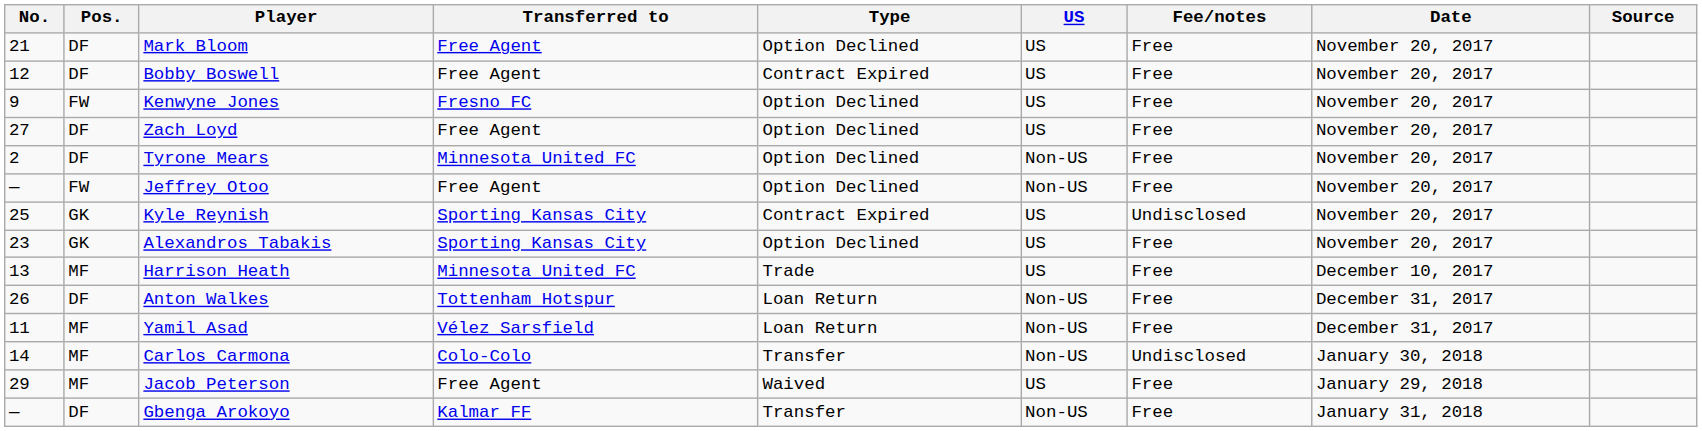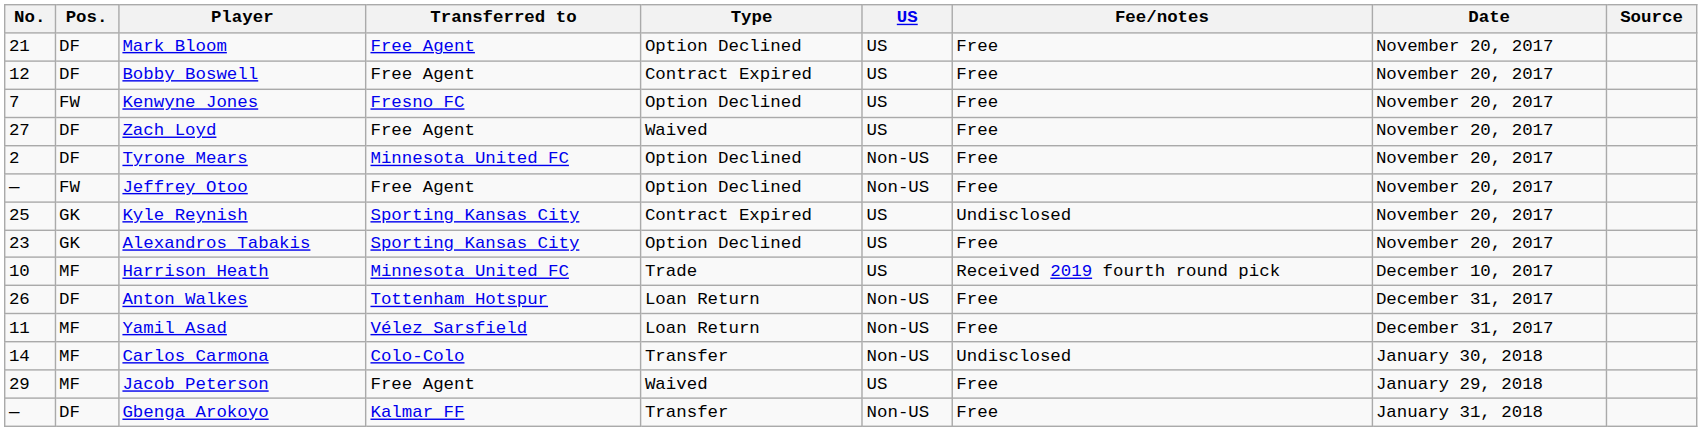Kenwyne Jones | No.: 9 -> 7
Zach Loyd | Type: Option Declined -> Waived
Harrison Heath | No.: 13 -> 10
Harrison Heath | Fee/notes: Free -> Received 2019 fourth round pick
